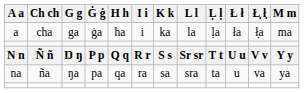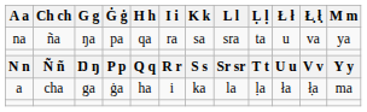rows swapped: a <-> na
